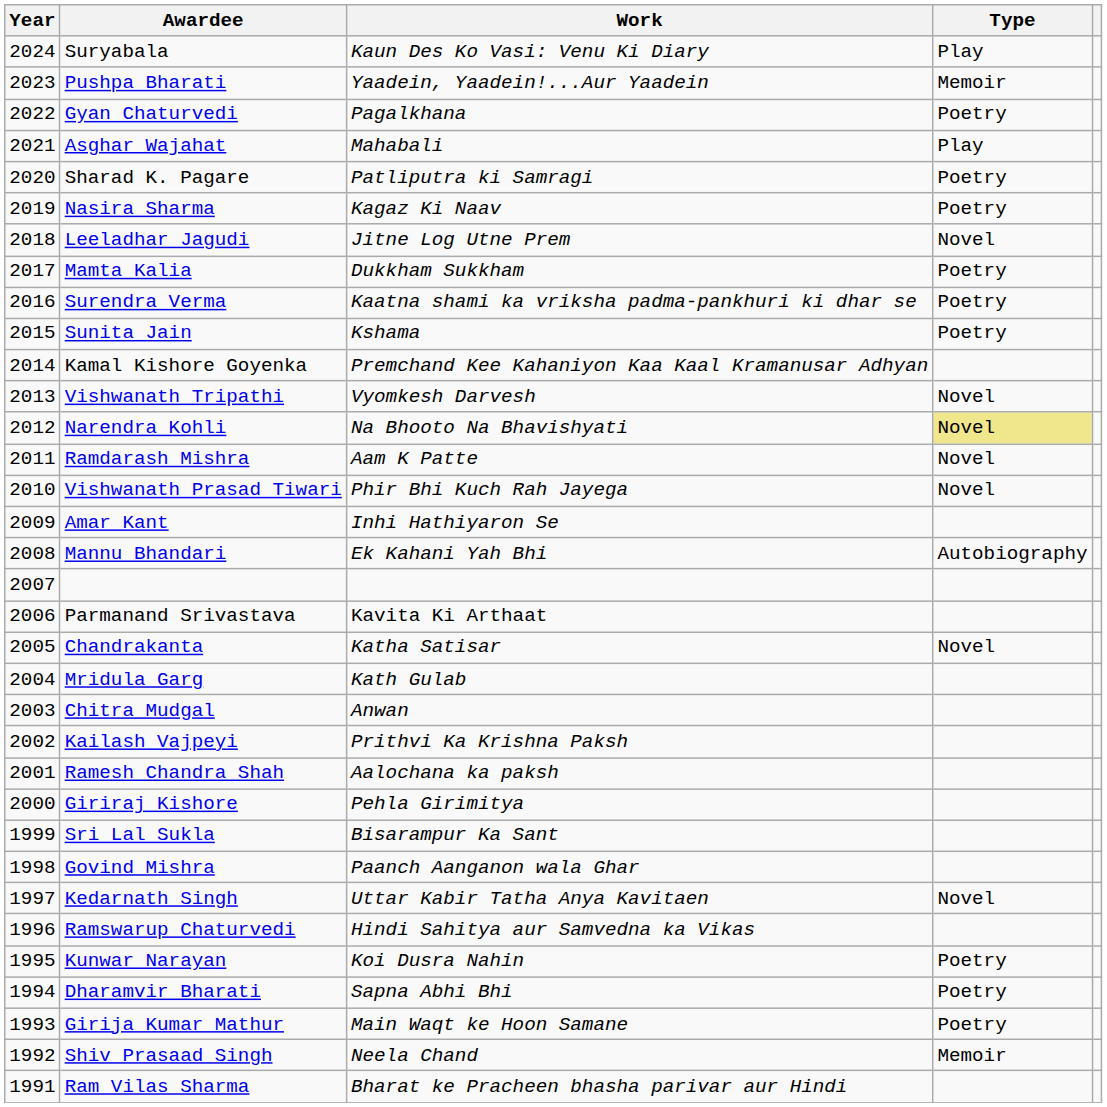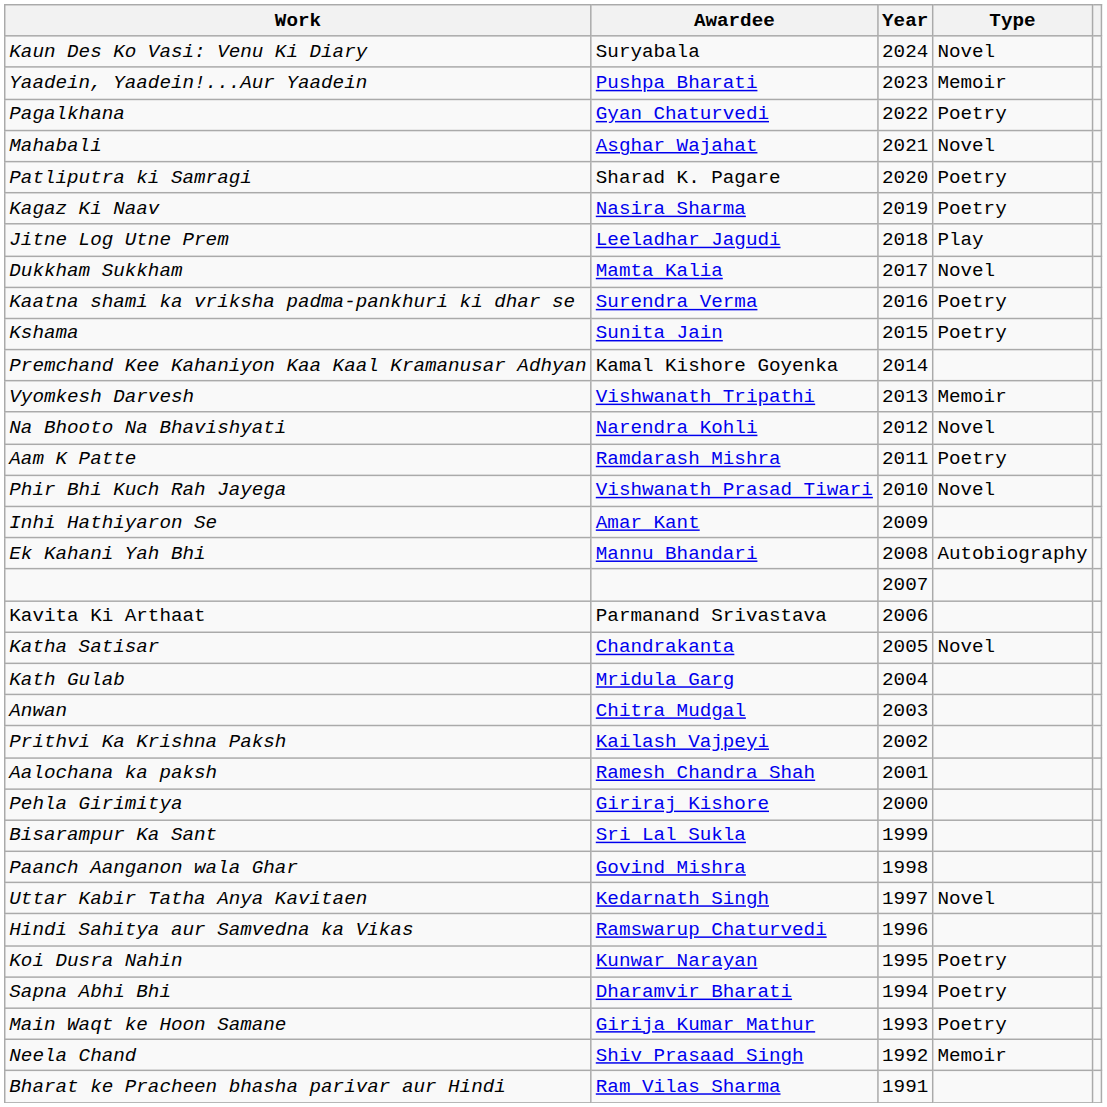columns swapped: Year <-> Work
Suryabala | Type: Play -> Novel
Asghar Wajahat | Type: Play -> Novel
Leeladhar Jagudi | Type: Novel -> Play
Mamta Kalia | Type: Poetry -> Novel
Vishwanath Tripathi | Type: Novel -> Memoir
Narendra Kohli | Type: khaki background -> no background
Ramdarash Mishra | Type: Novel -> Poetry
